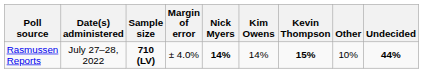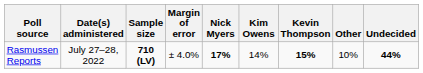Rasmussen Reports | Nick Myers: 14% -> 17%
